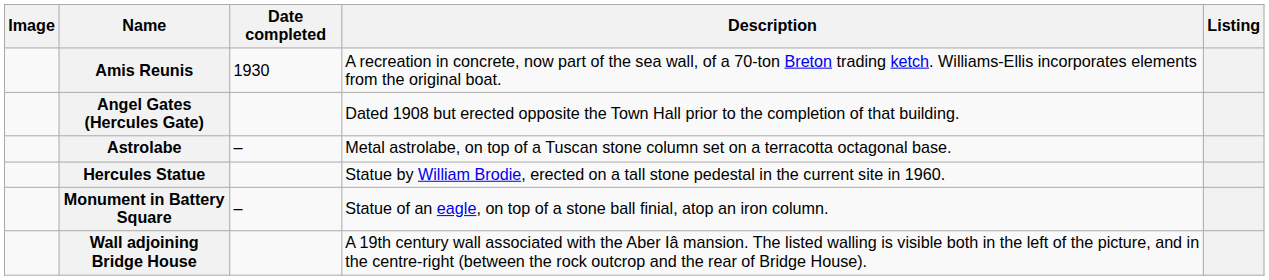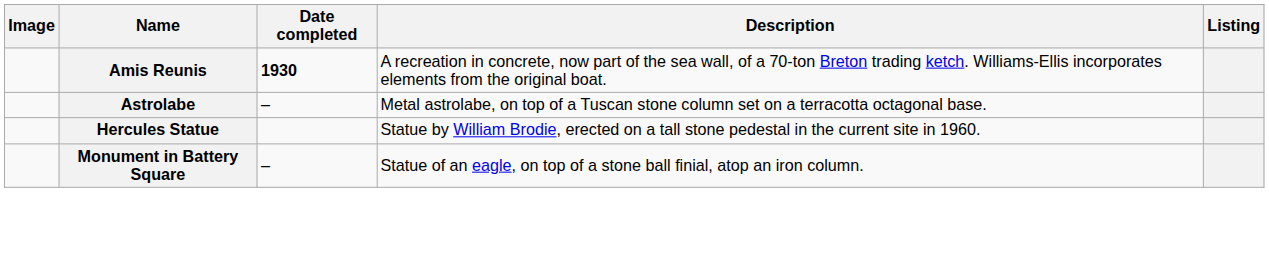Amis Reunis | Date completed: normal -> bold
- row: Angel Gates (Hercules Gate) | Dated 1908 but erected opposite the Town Hall prior to the completion of that building.
- row: Wall adjoining Bridge House | A 19th century wall associated with the Aber Iâ mansion. The listed walling is visible both in the left of the picture, and in the centre-right (between the rock outcrop and the rear of Bridge House).
